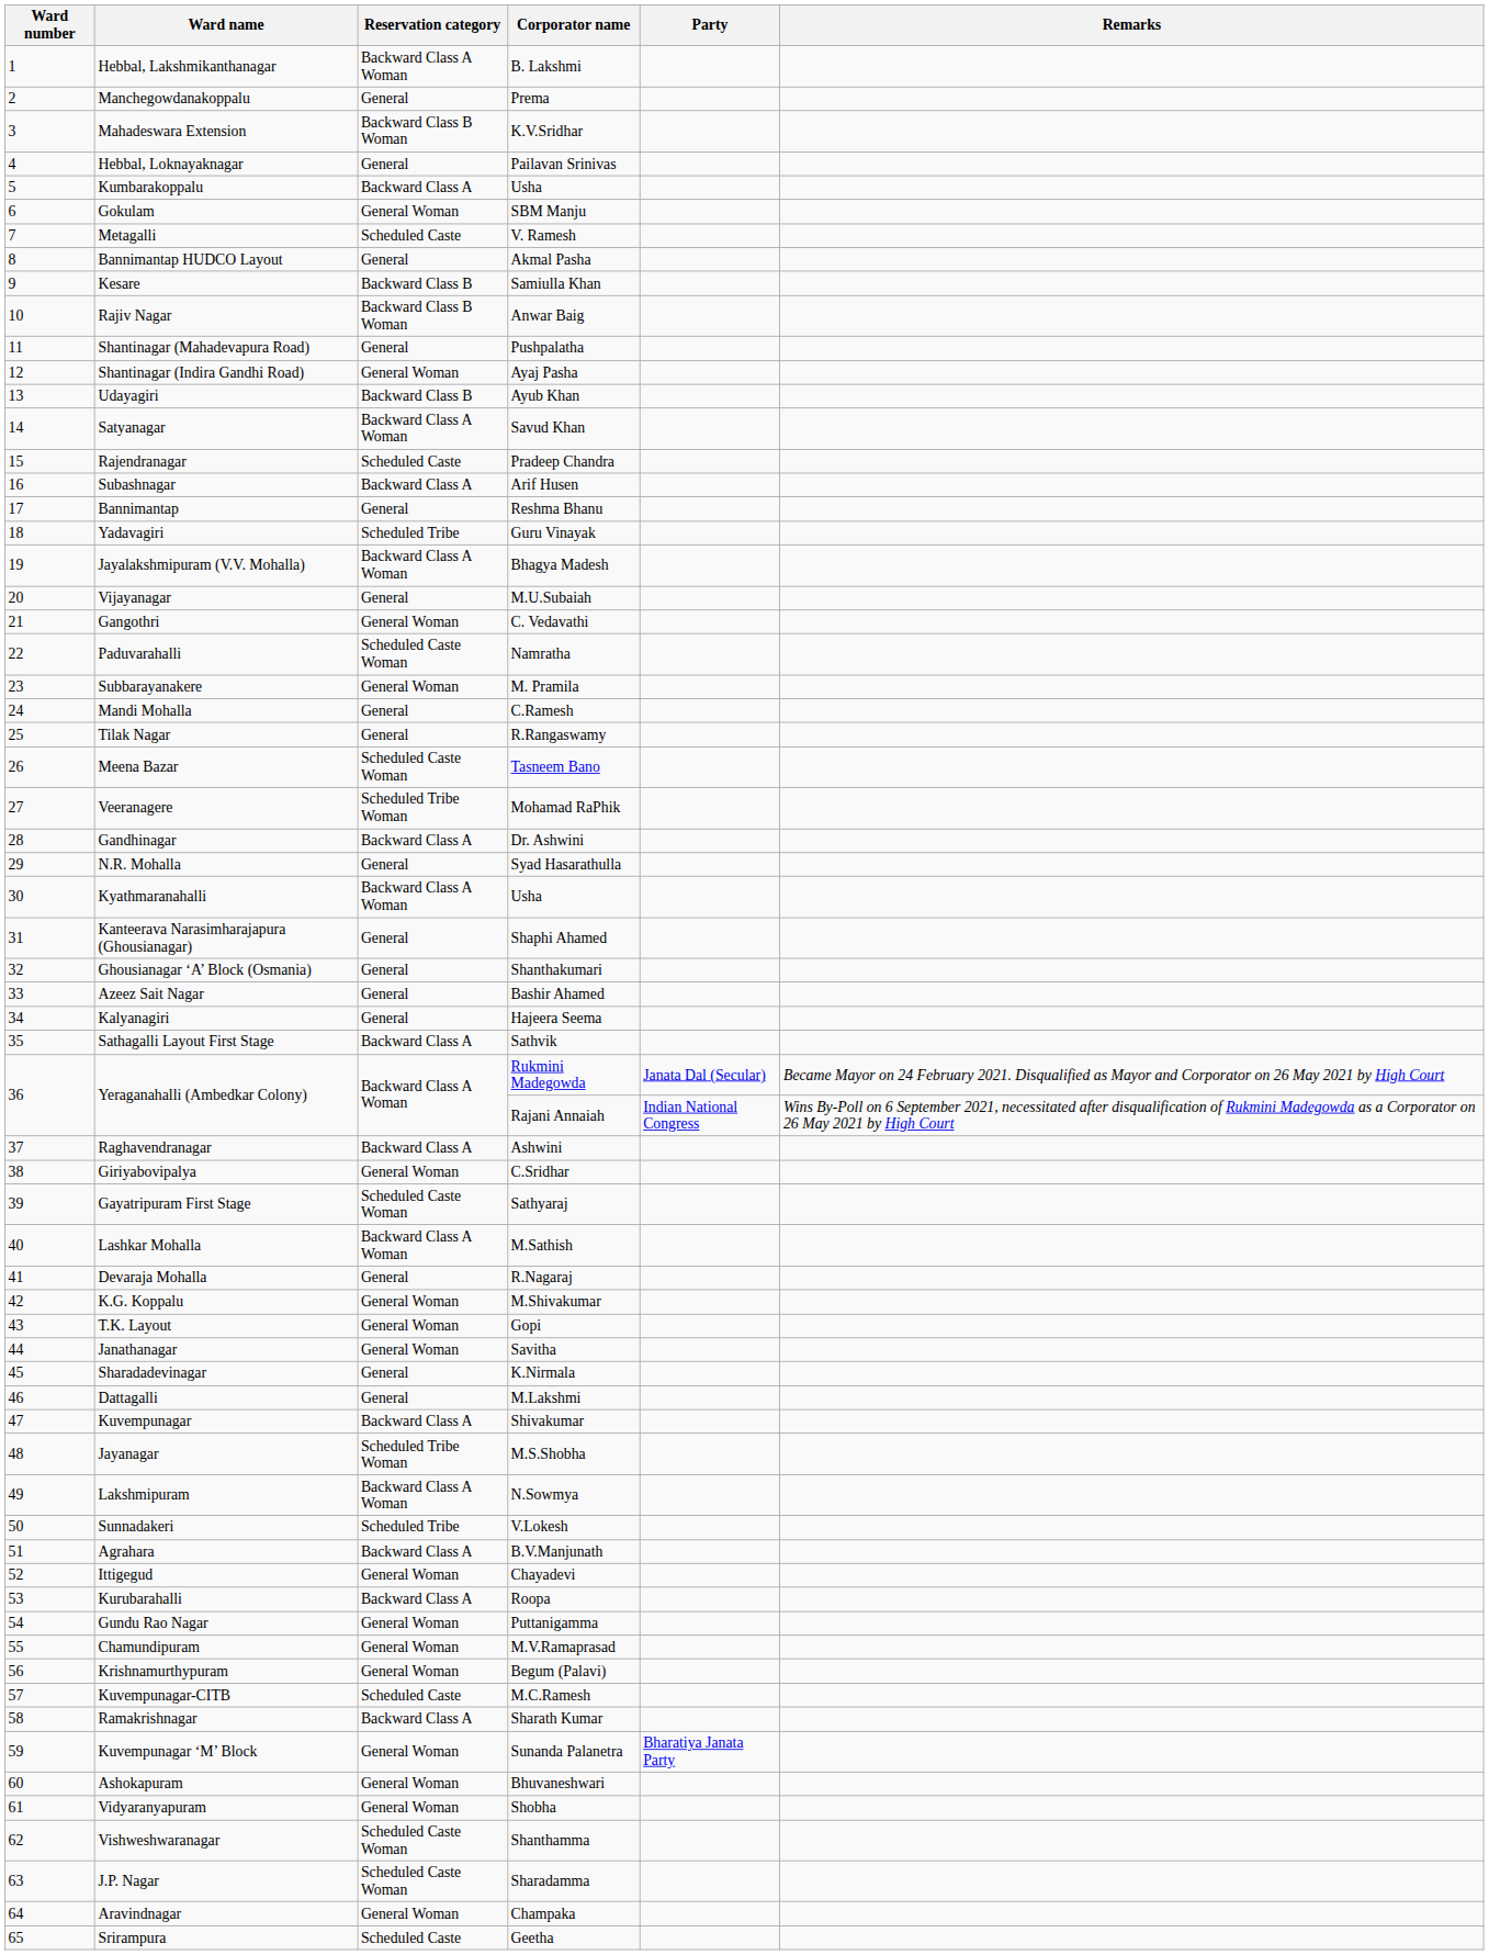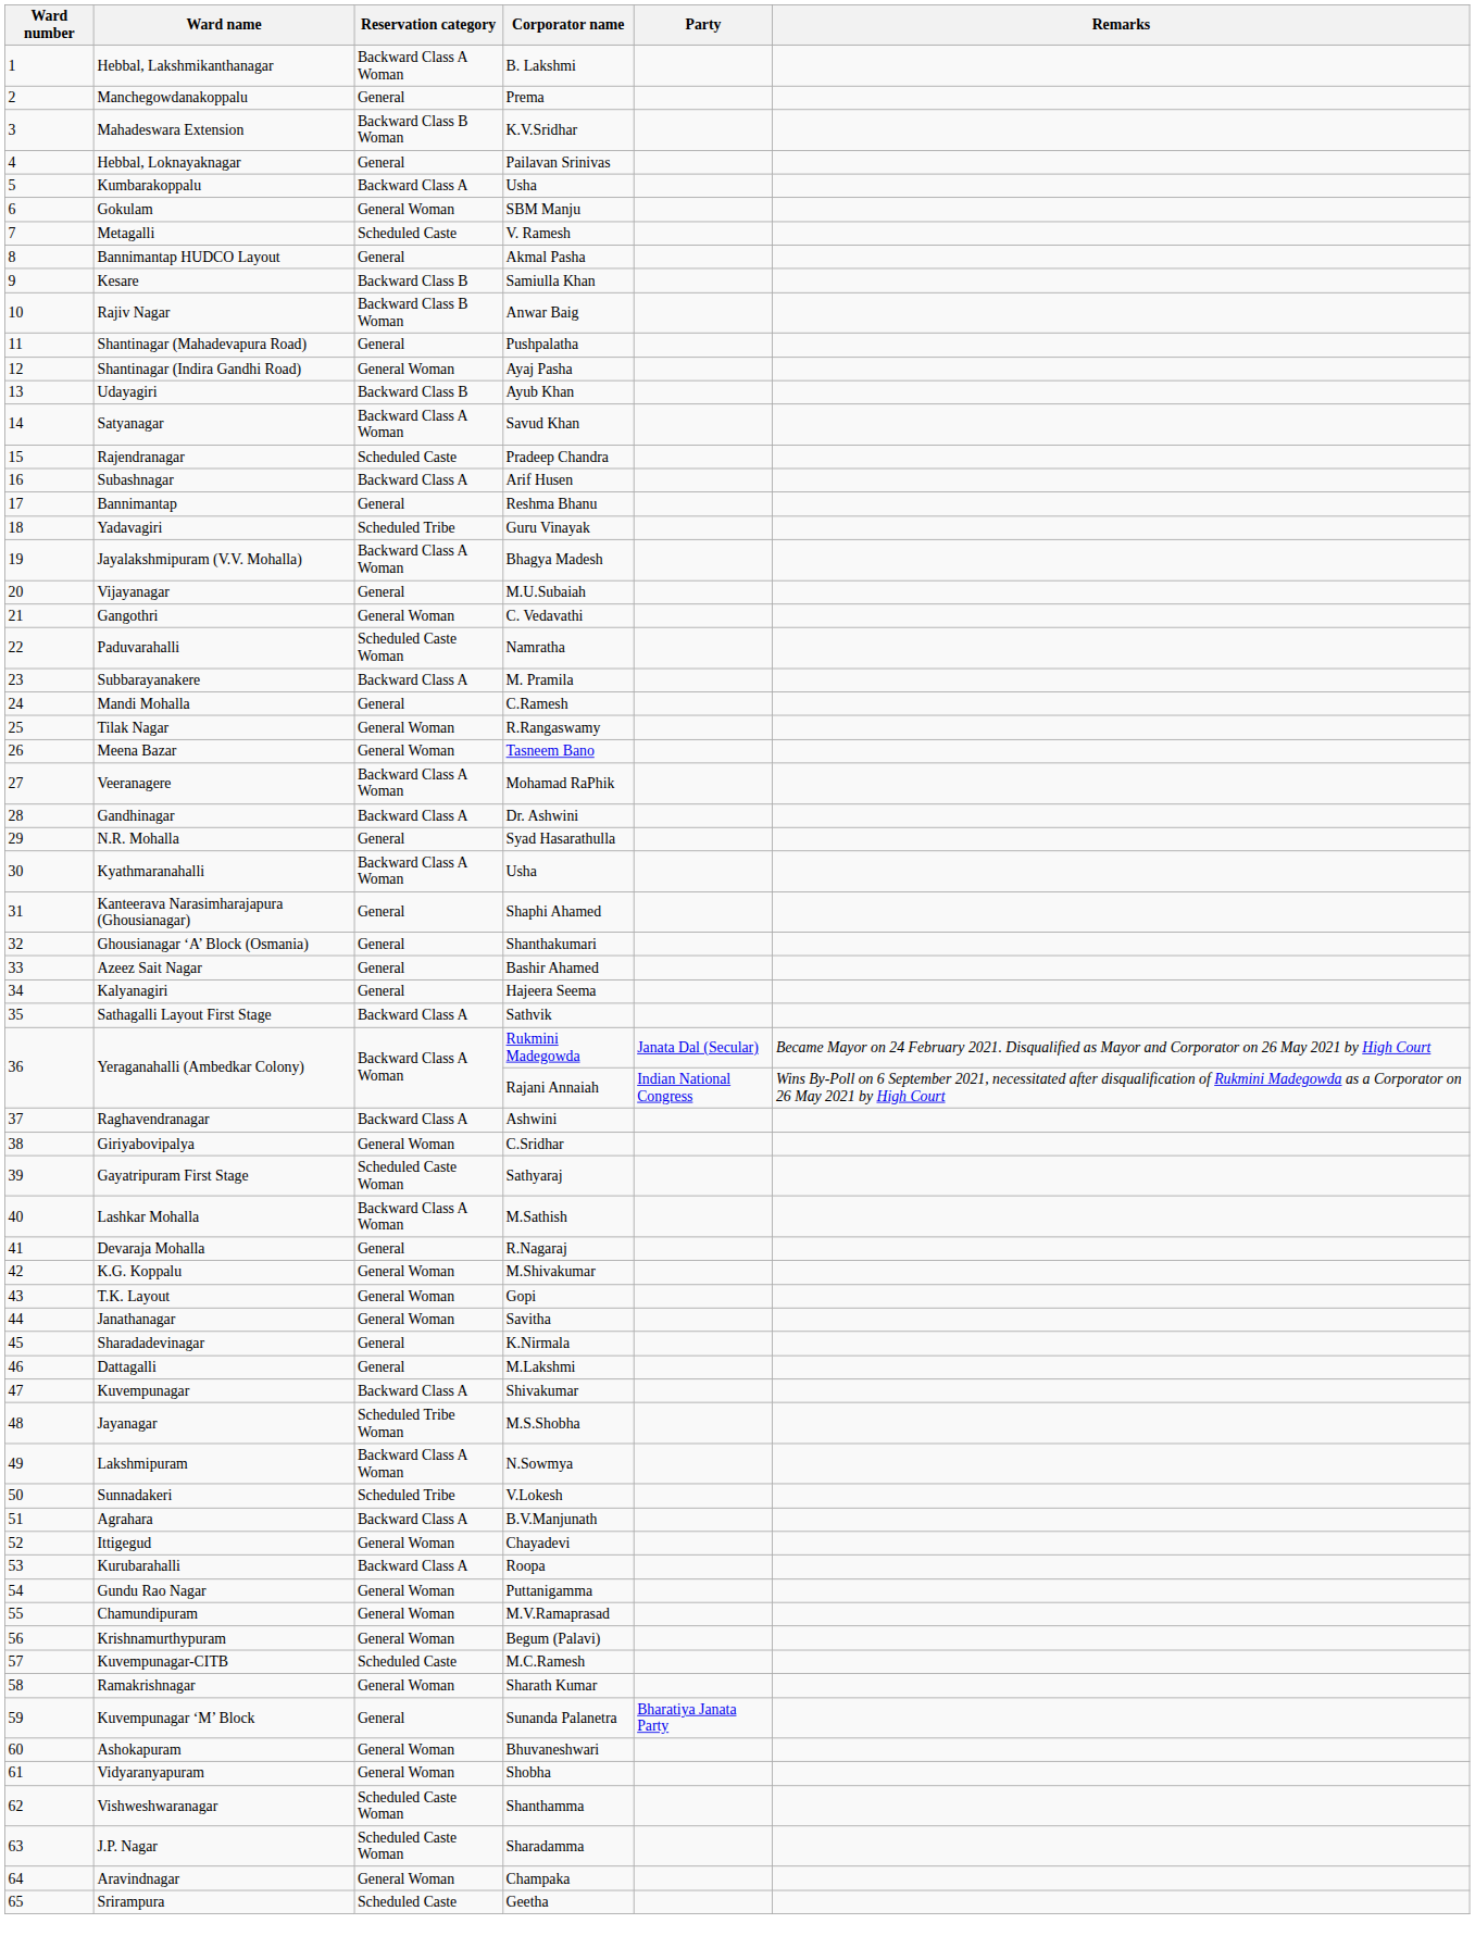Subbarayanakere | Reservation category: General Woman -> Backward Class A
Tilak Nagar | Reservation category: General -> General Woman
Meena Bazar | Reservation category: Scheduled Caste Woman -> General Woman
Veeranagere | Reservation category: Scheduled Tribe Woman -> Backward Class A Woman
Ramakrishnagar | Reservation category: Backward Class A -> General Woman
Kuvempunagar ‘M’ Block | Reservation category: General Woman -> General
